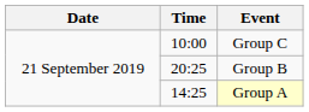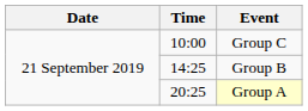Group B | Time: 20:25 -> 14:25
Group A | Time: 14:25 -> 20:25
